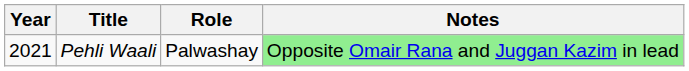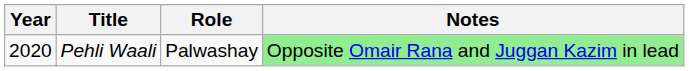Pehli Waali | Year: 2021 -> 2020
